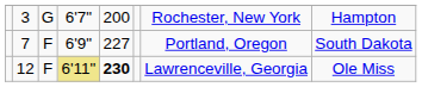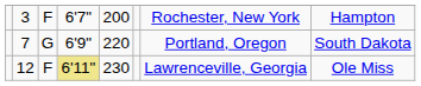3 | column 3: G -> F
7 | column 3: F -> G
7 | column 5: 227 -> 220
12 | column 5: bold -> normal
